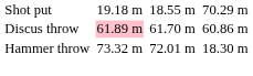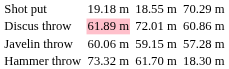Discus throw | column 5: 61.70 m -> 72.01 m
+ row: Javelin throw | 60.06 m | 59.15 m | 57.28 m
Hammer throw | column 5: 72.01 m -> 61.70 m
